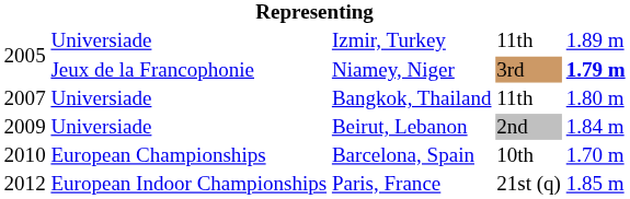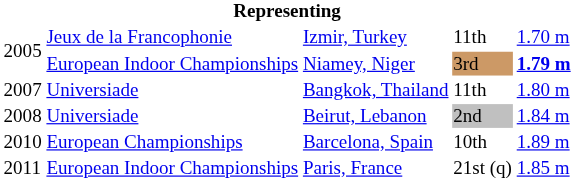Izmir, Turkey | column 2: Universiade -> Jeux de la Francophonie
Izmir, Turkey | column 5: 1.89 m -> 1.70 m
Niamey, Niger | column 2: Jeux de la Francophonie -> European Indoor Championships
Beirut, Lebanon | column 1: 2009 -> 2008
Barcelona, Spain | column 5: 1.70 m -> 1.89 m
Paris, France | column 1: 2012 -> 2011
